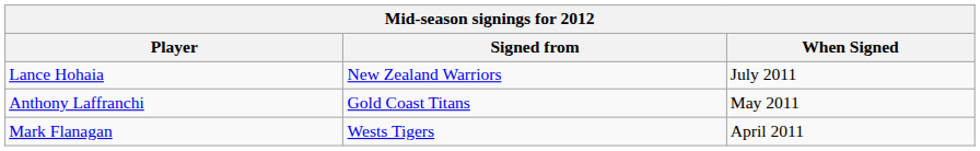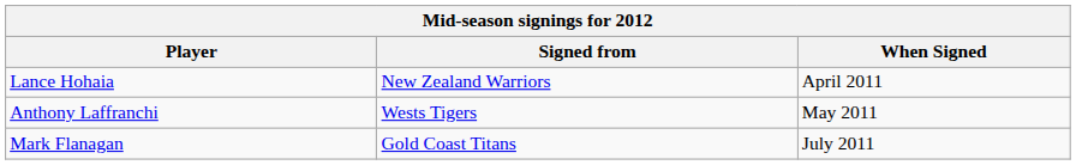Lance Hohaia | When Signed: July 2011 -> April 2011
Anthony Laffranchi | Signed from: Gold Coast Titans -> Wests Tigers
Mark Flanagan | Signed from: Wests Tigers -> Gold Coast Titans
Mark Flanagan | When Signed: April 2011 -> July 2011
